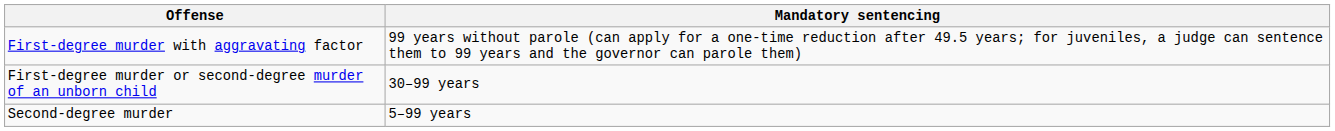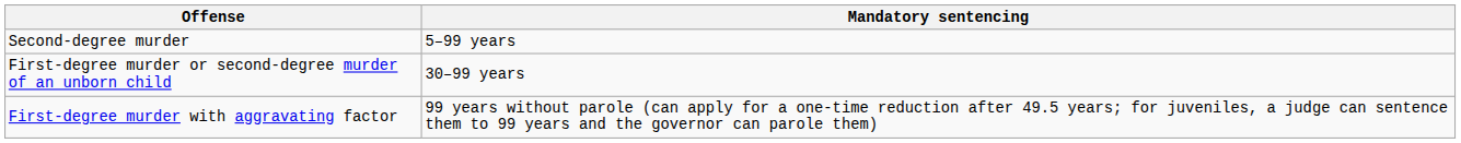rows swapped: Second-degree murder <-> First-degree murder with aggravating factor
